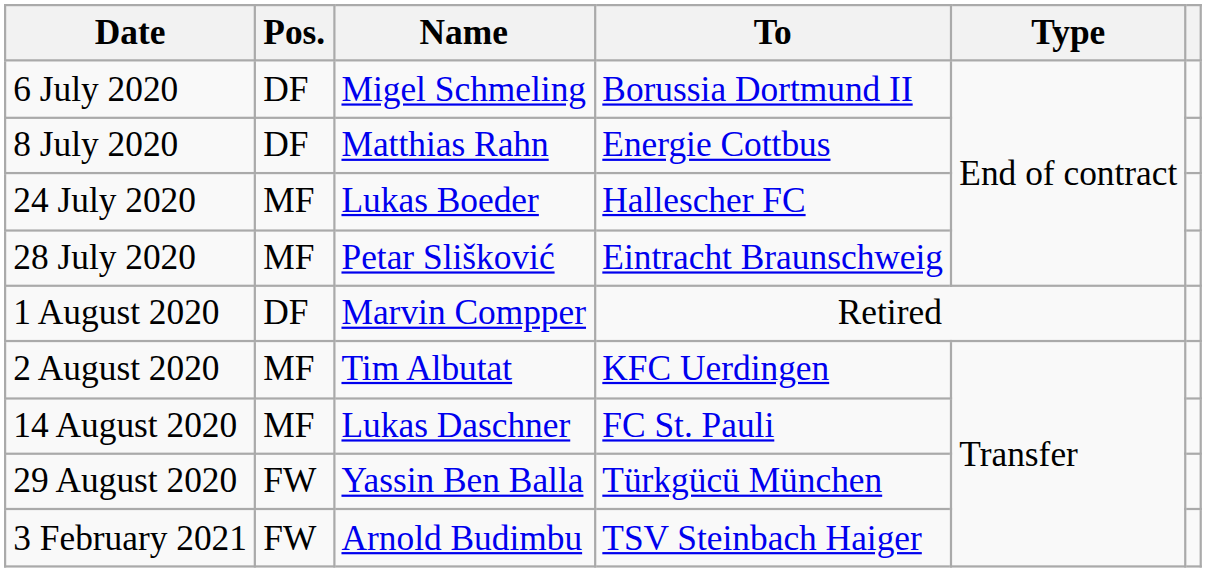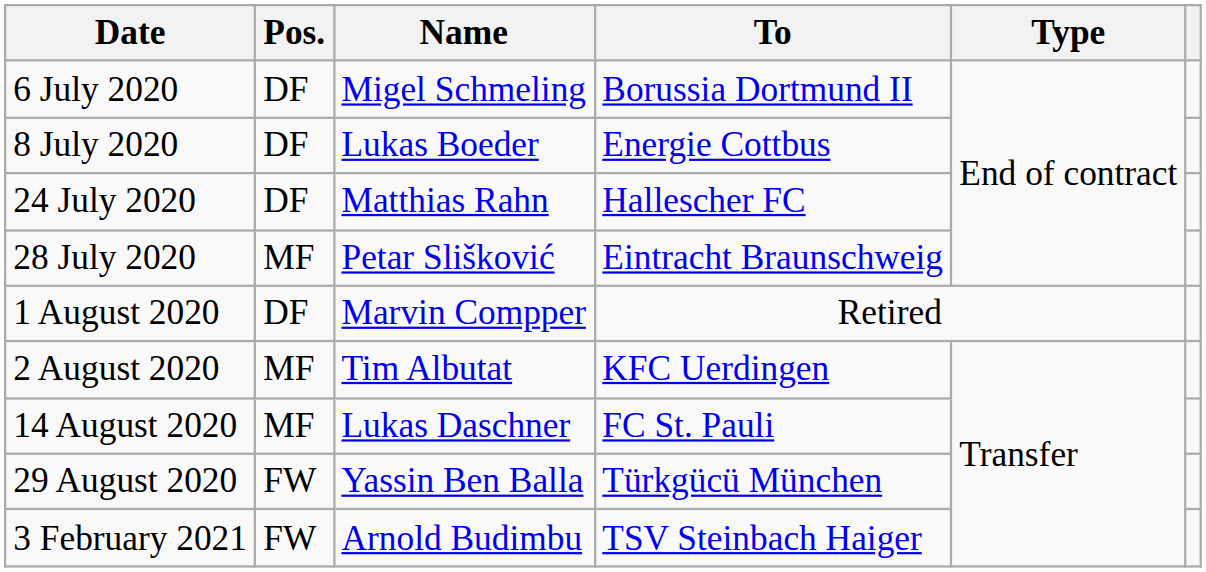8 July 2020 | Name: Matthias Rahn -> Lukas Boeder
24 July 2020 | Pos.: MF -> DF
24 July 2020 | Name: Lukas Boeder -> Matthias Rahn
